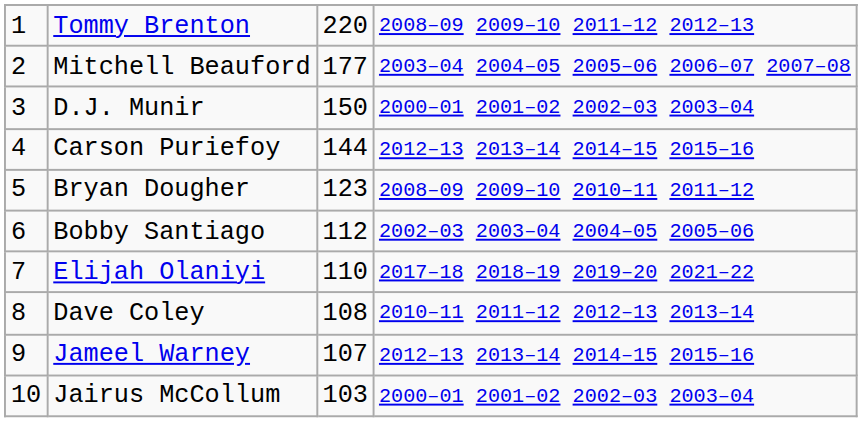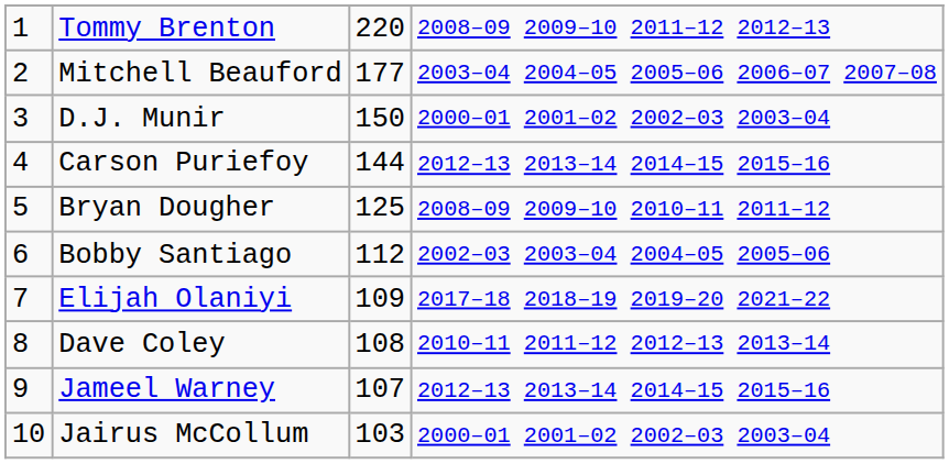Bryan Dougher | column 3: 123 -> 125
Elijah Olaniyi | column 3: 110 -> 109
